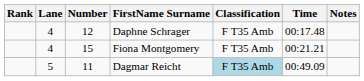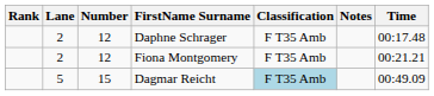columns swapped: Time <-> Notes
Daphne Schrager | Lane: 4 -> 2
Fiona Montgomery | Lane: 4 -> 2
Fiona Montgomery | Number: 15 -> 12
Dagmar Reicht | Number: 11 -> 15
